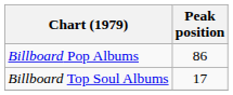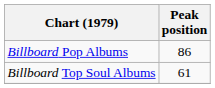Billboard Top Soul Albums | Peak position: 17 -> 61
